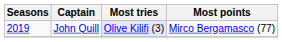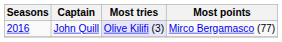John Quill | Seasons: 2019 -> 2016
